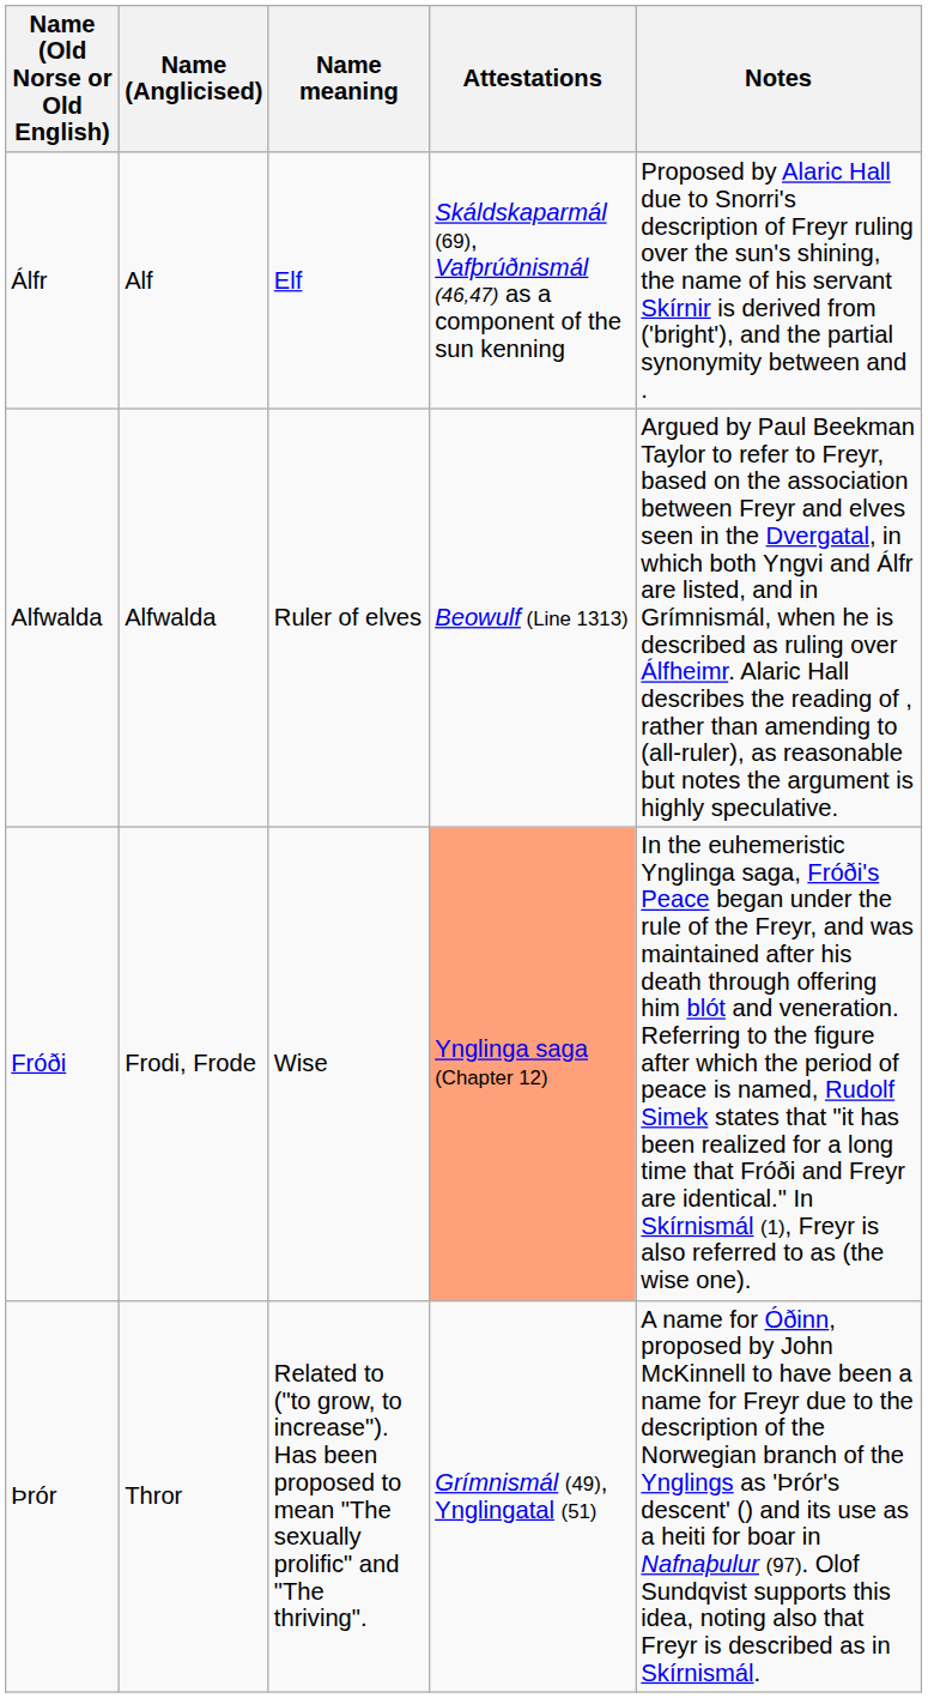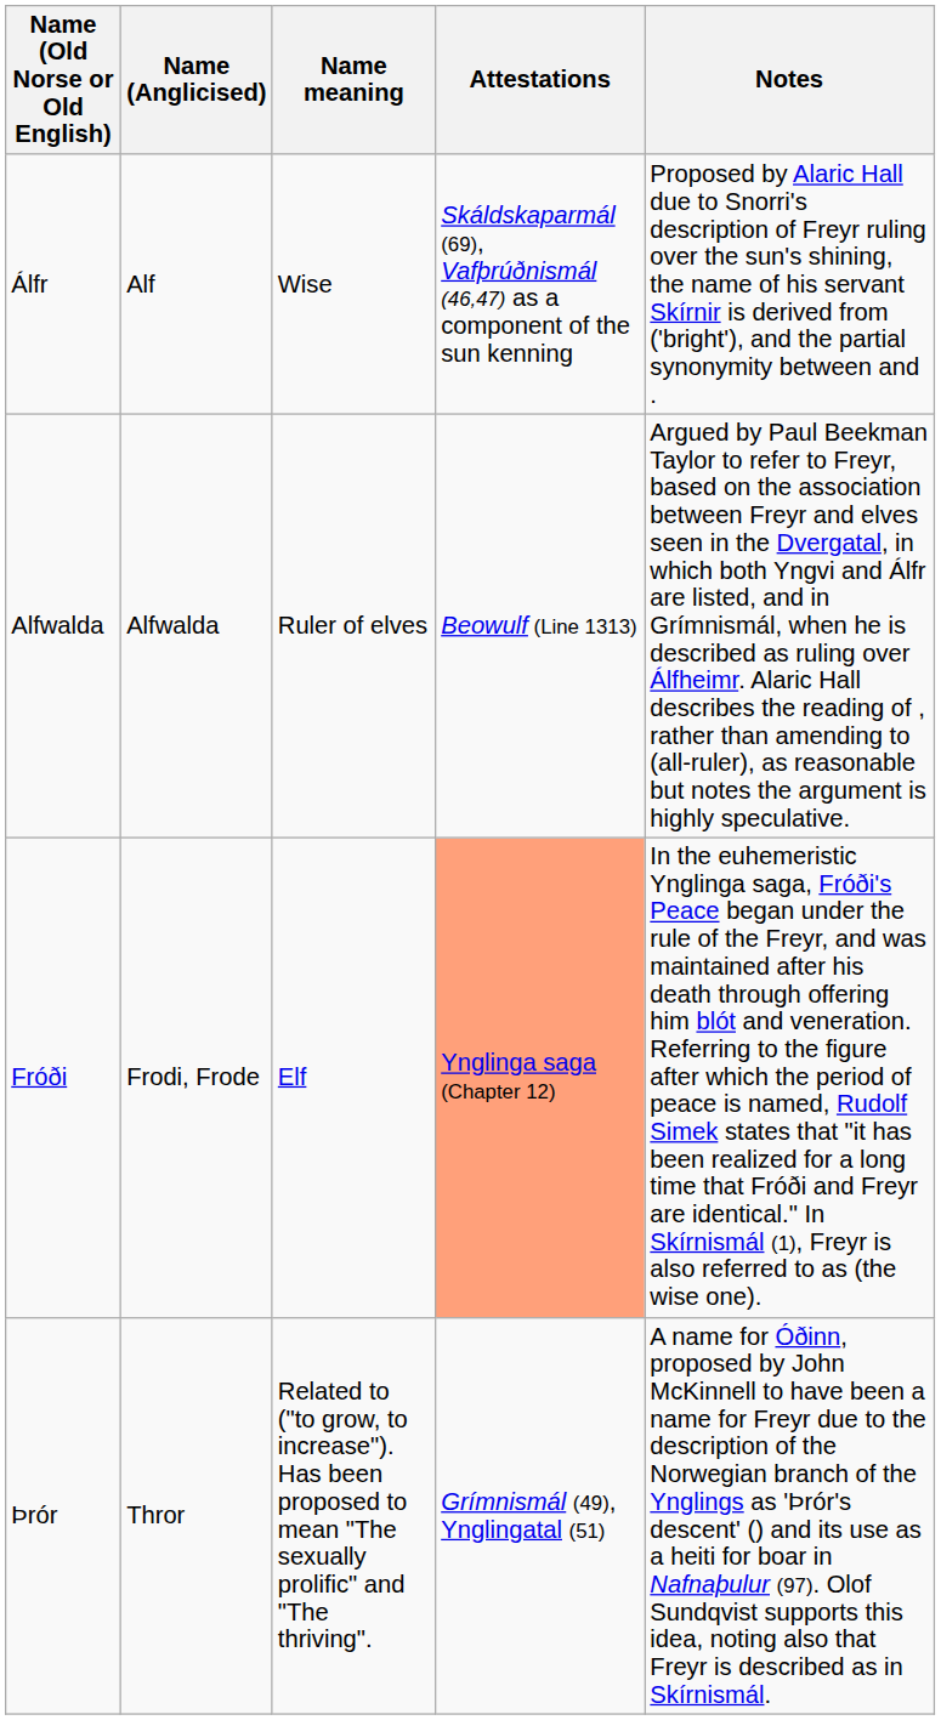Álfr | Name meaning: Elf -> Wise
Fróði | Name meaning: Wise -> Elf
